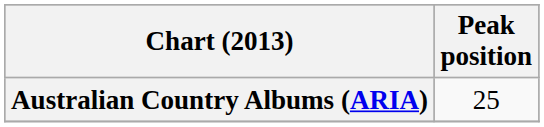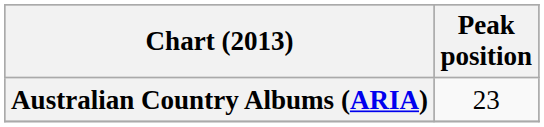Australian Country Albums (ARIA) | Peak position: 25 -> 23
